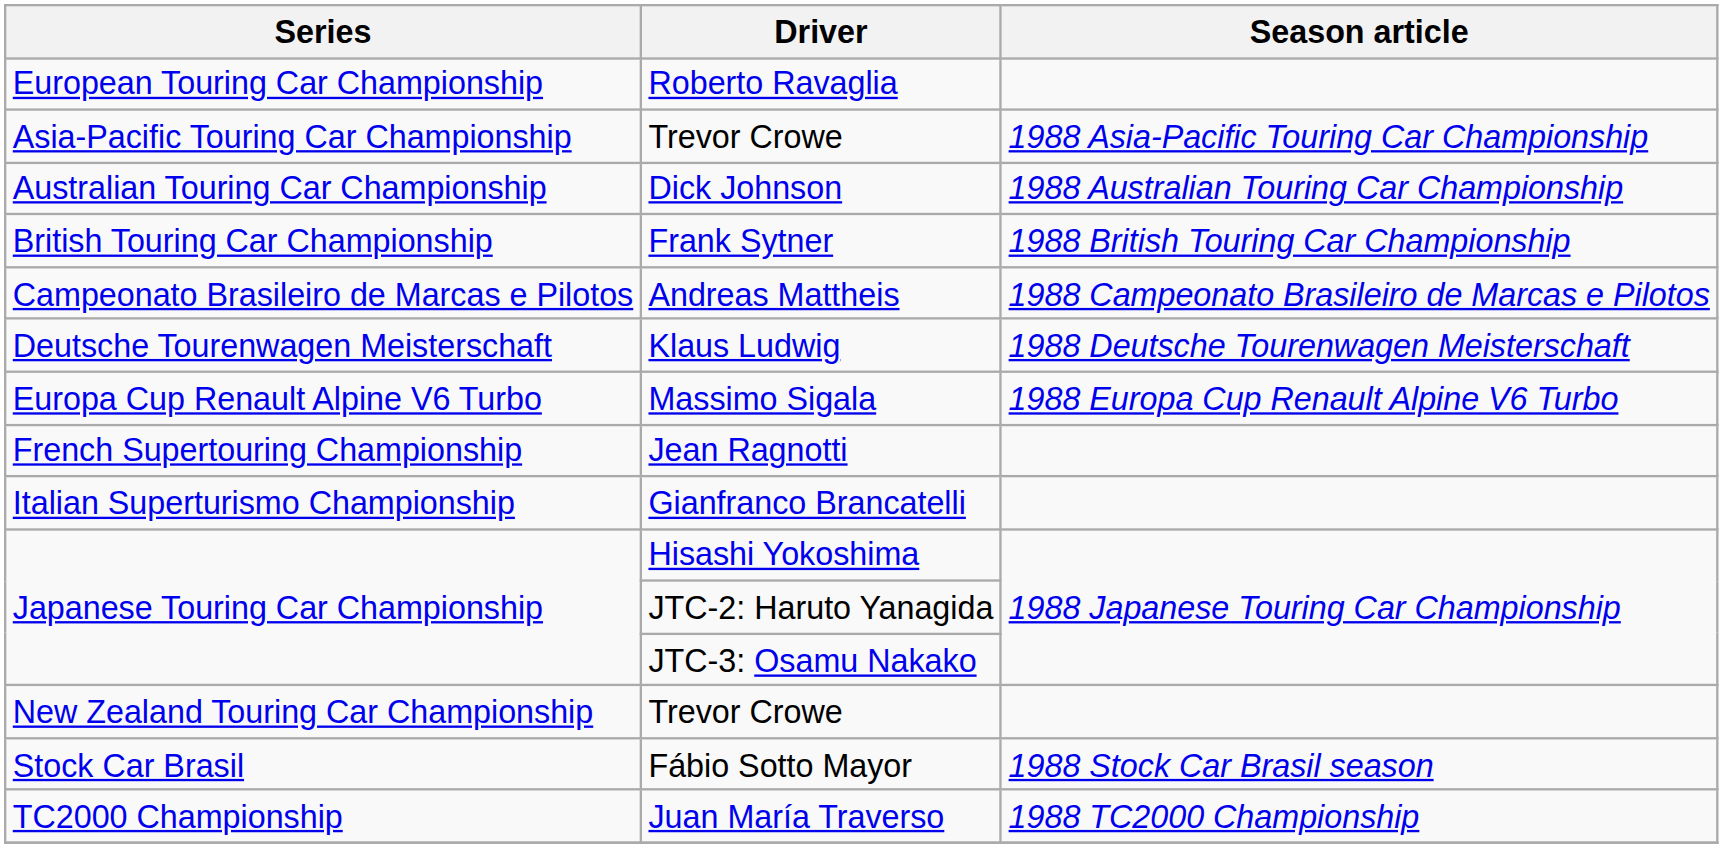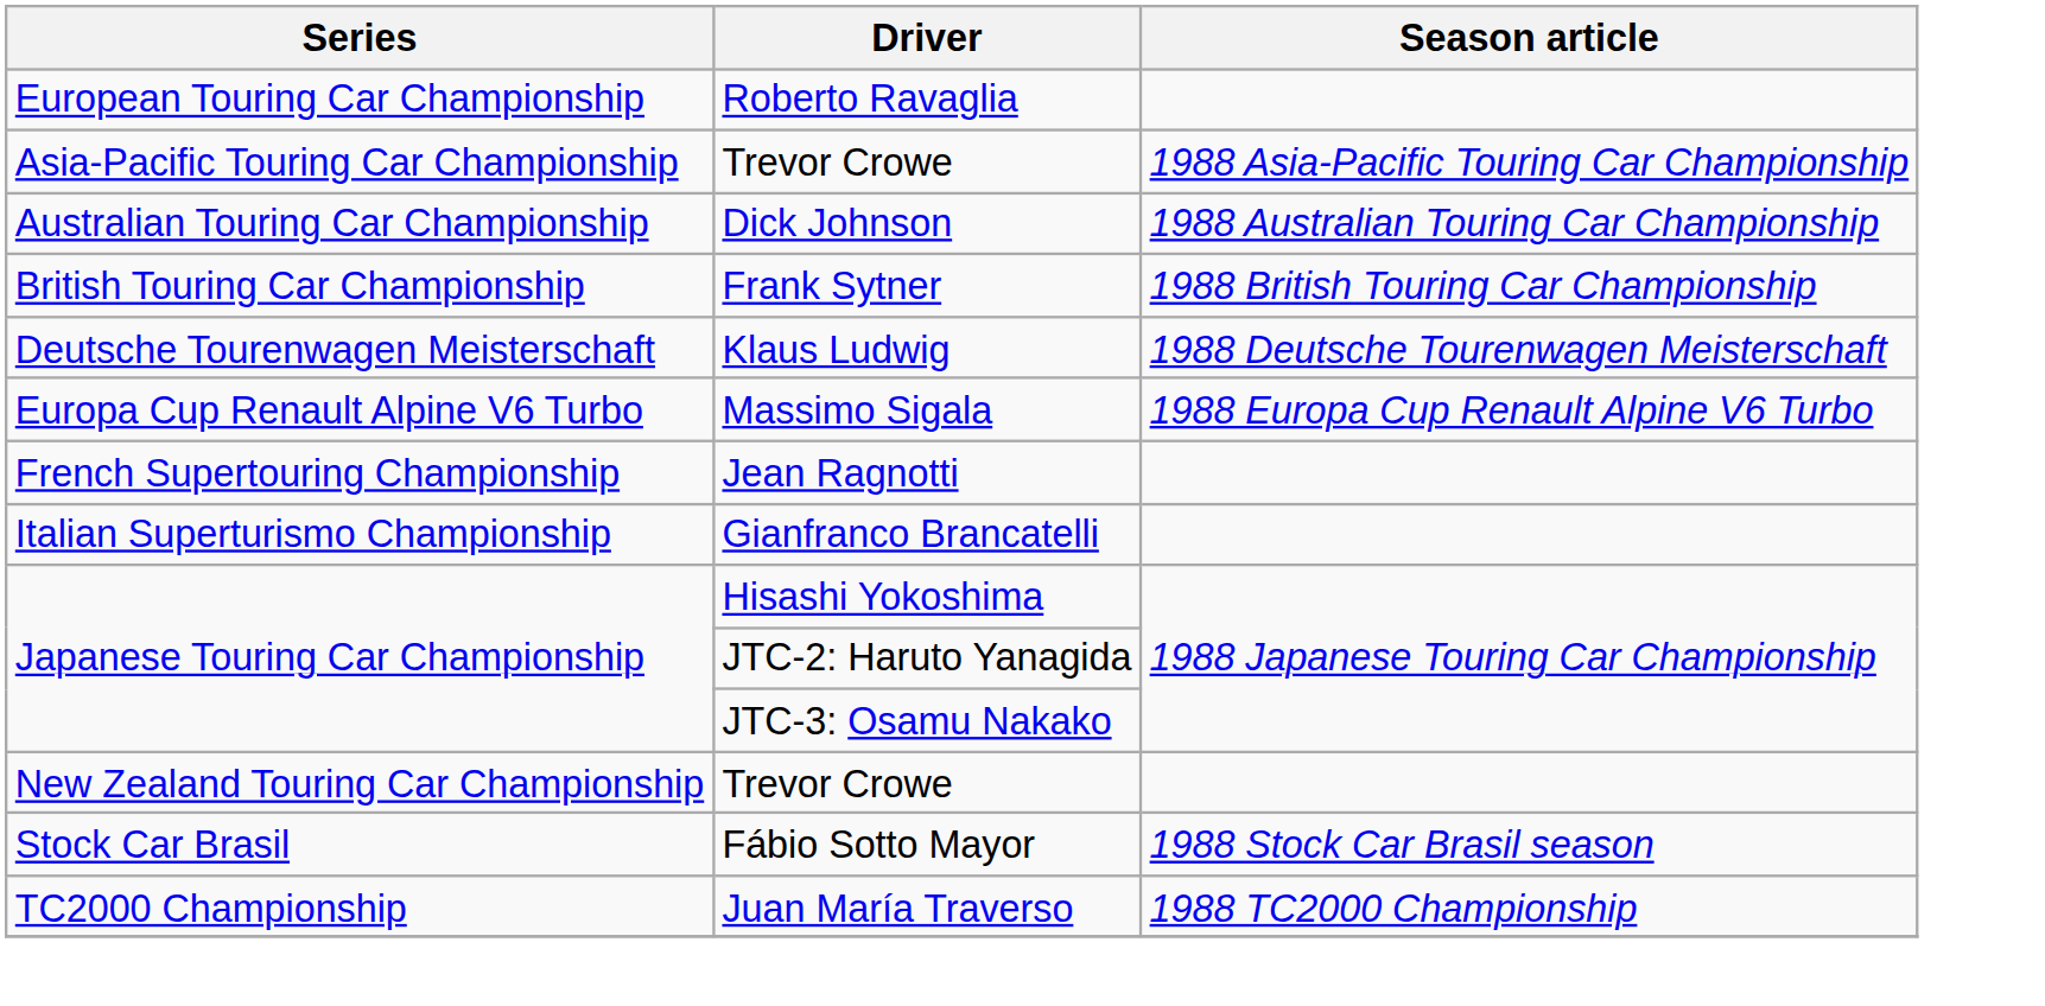- row: Campeonato Brasileiro de Marcas e Pilotos | Andreas Mattheis | 1988 Campeonato Brasileiro de Marcas e Pilotos
